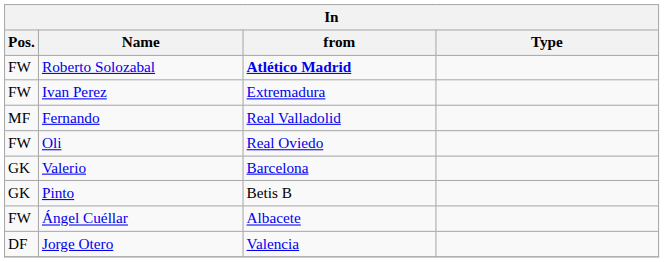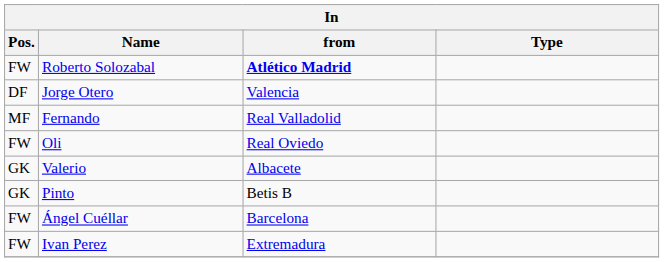rows swapped: Jorge Otero <-> Ivan Perez
Valerio | from: Barcelona -> Albacete
Ángel Cuéllar | from: Albacete -> Barcelona
